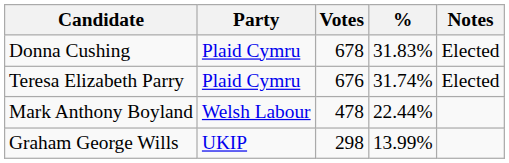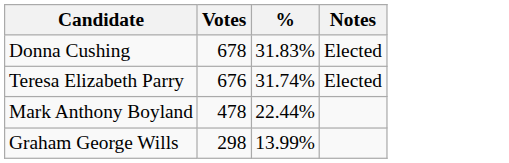- column: Party | Plaid Cymru | Plaid Cymru | Welsh Labour | UKIP
